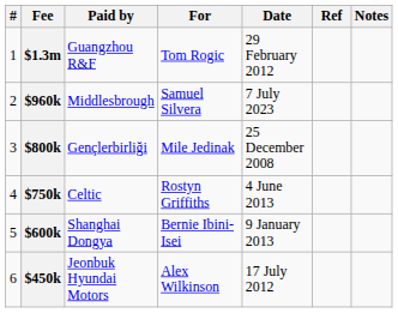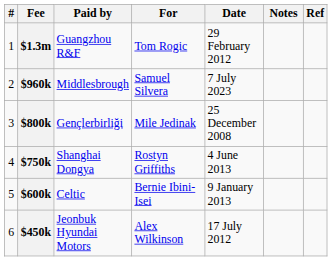columns swapped: Notes <-> Ref
$750k | Paid by: Celtic -> Shanghai Dongya
$600k | Paid by: Shanghai Dongya -> Celtic
